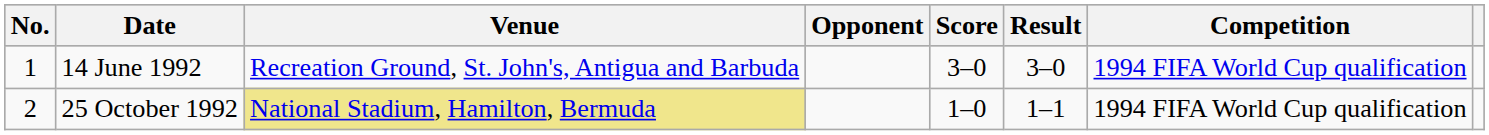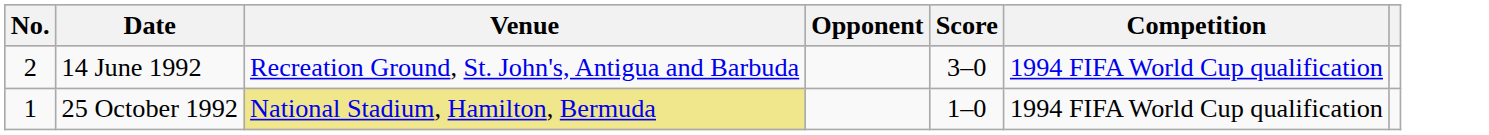- column: Result | 3–0 | 1–1
14 June 1992 | No.: 1 -> 2
25 October 1992 | No.: 2 -> 1
